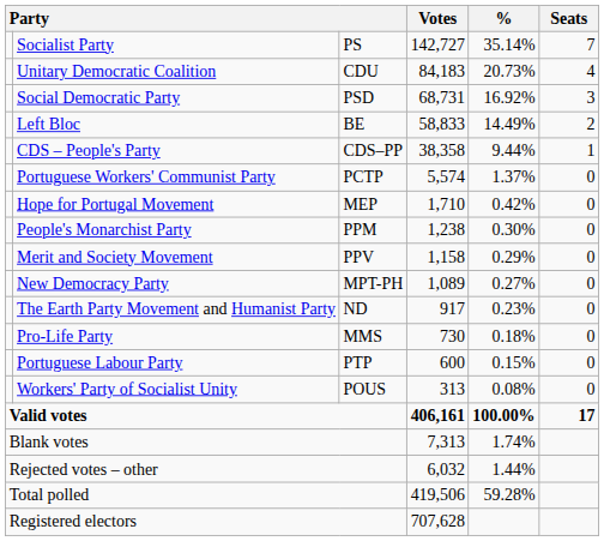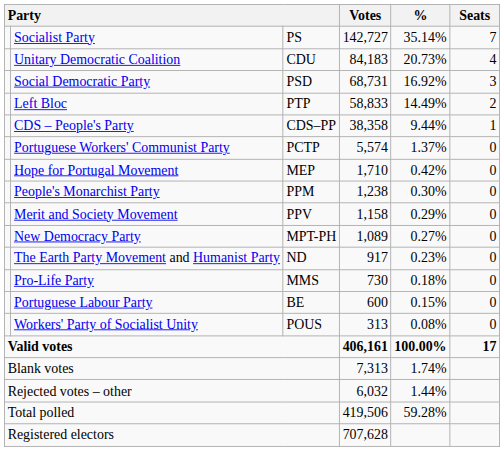Left Bloc | column 3: BE -> PTP
Portuguese Labour Party | column 3: PTP -> BE
